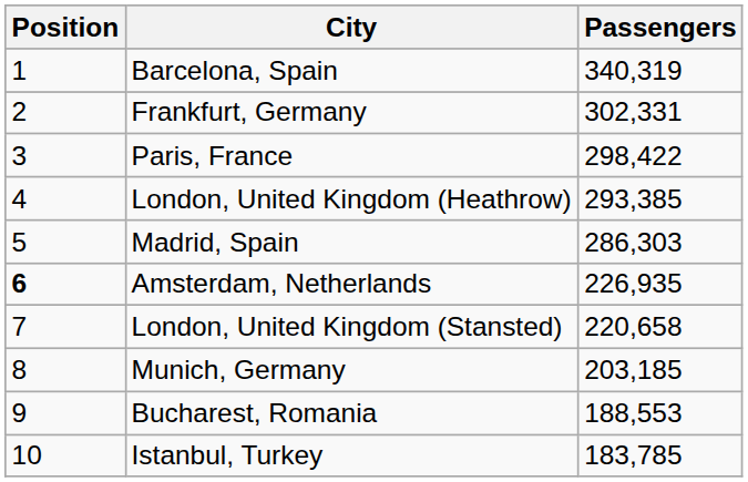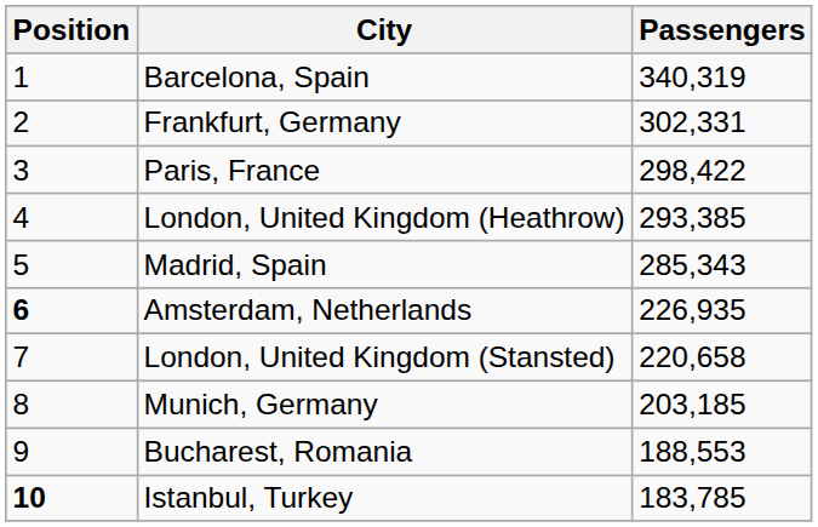Madrid, Spain | Passengers: 286,303 -> 285,343
Istanbul, Turkey | Position: normal -> bold
